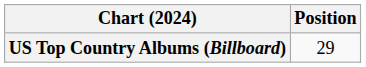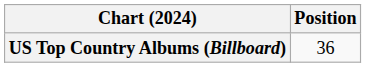US Top Country Albums (Billboard) | Position: 29 -> 36
